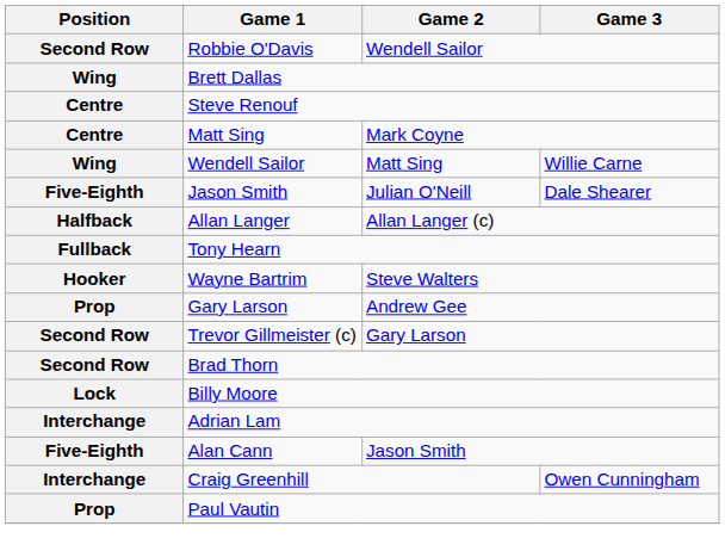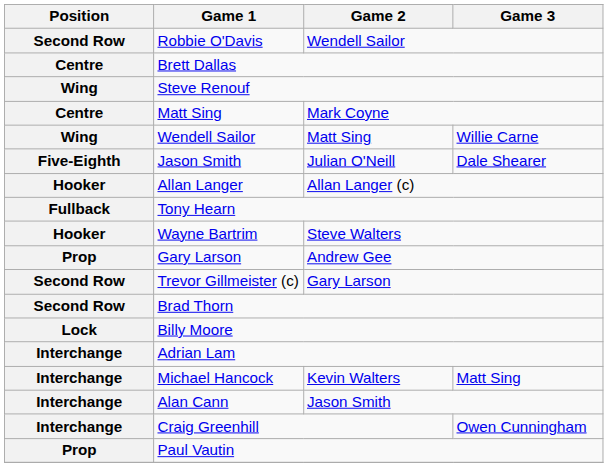Brett Dallas | Position: Wing -> Centre
Steve Renouf | Position: Centre -> Wing
Allan Langer | Position: Halfback -> Hooker
+ row: Interchange | Michael Hancock | Kevin Walters | Matt Sing
Alan Cann | Position: Five-Eighth -> Interchange
